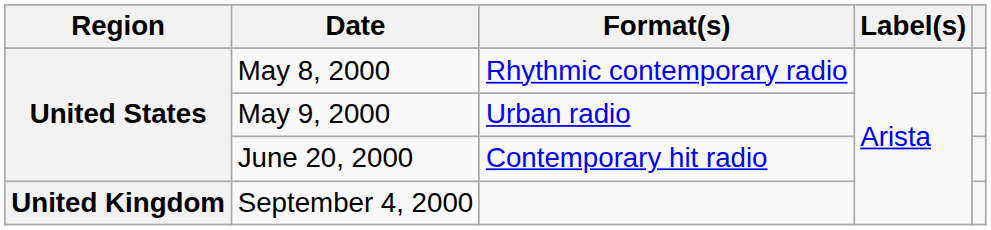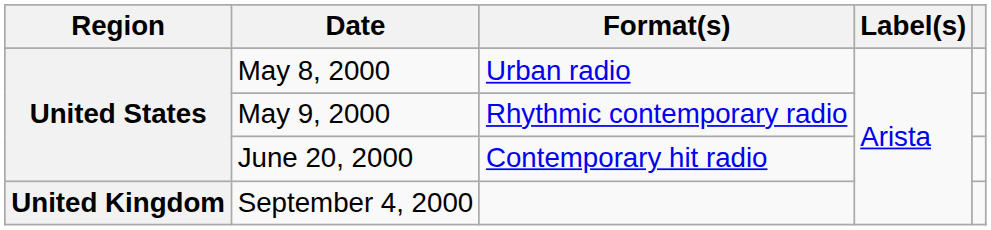May 8, 2000 | Format(s): Rhythmic contemporary radio -> Urban radio
May 9, 2000 | Format(s): Urban radio -> Rhythmic contemporary radio
